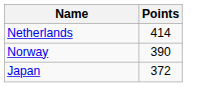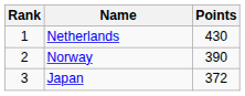+ column: Rank | 1 | 2 | 3
Netherlands | Points: 414 -> 430
